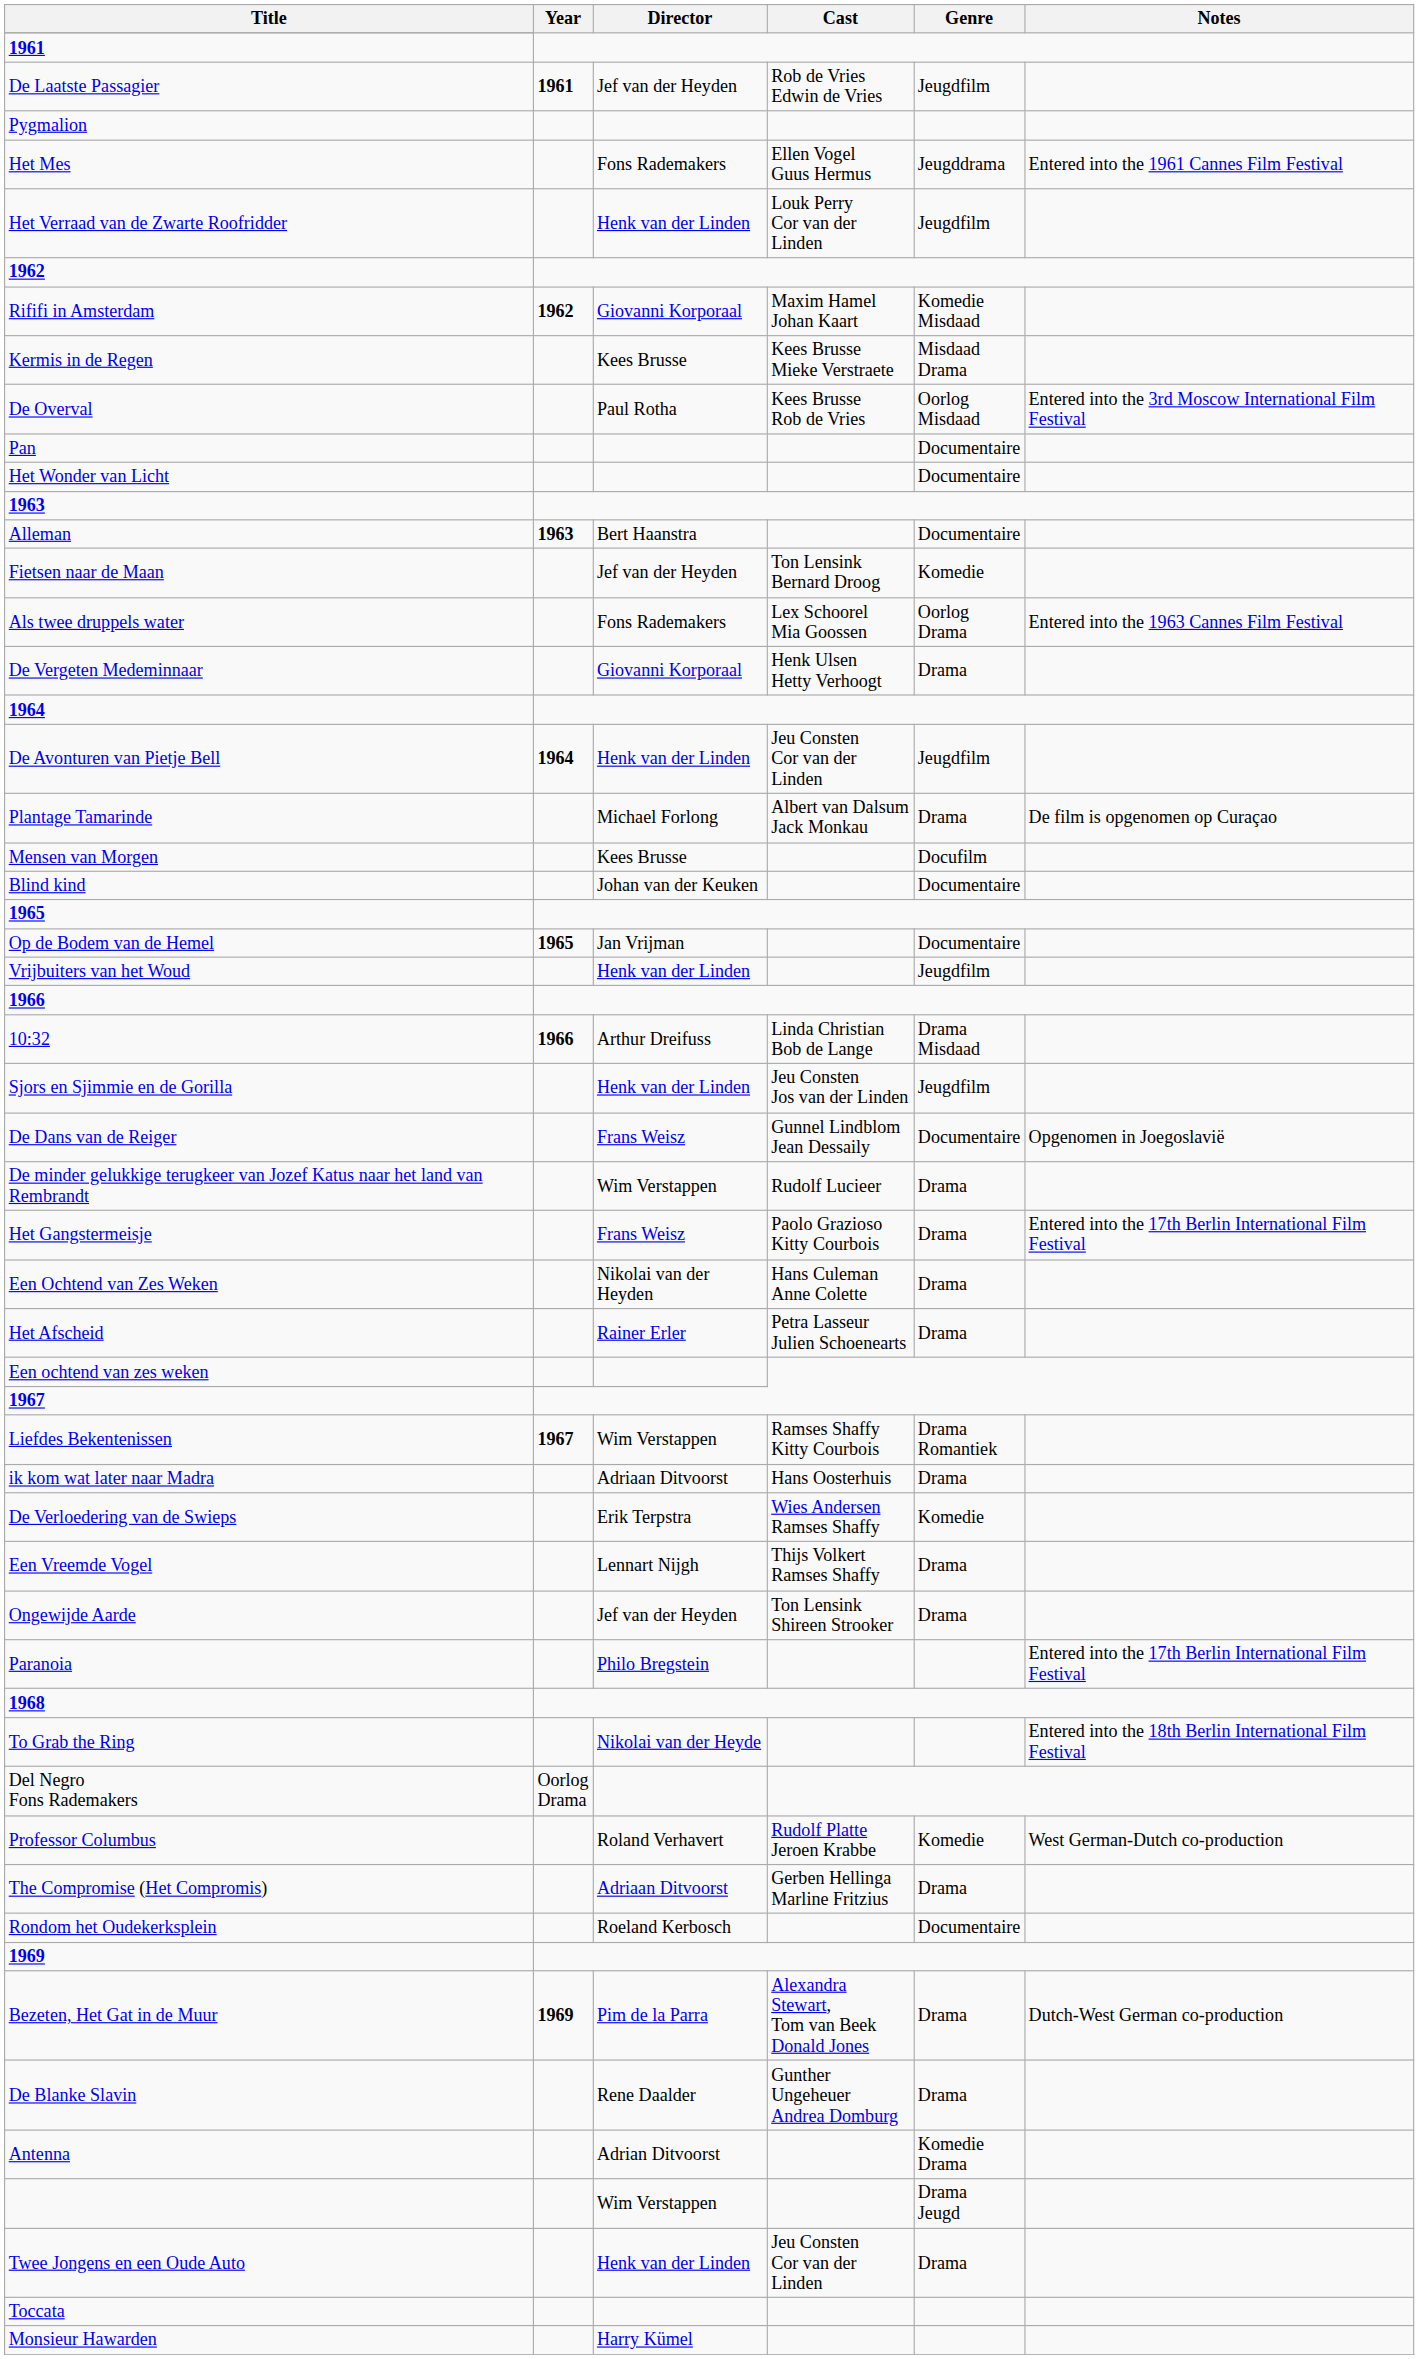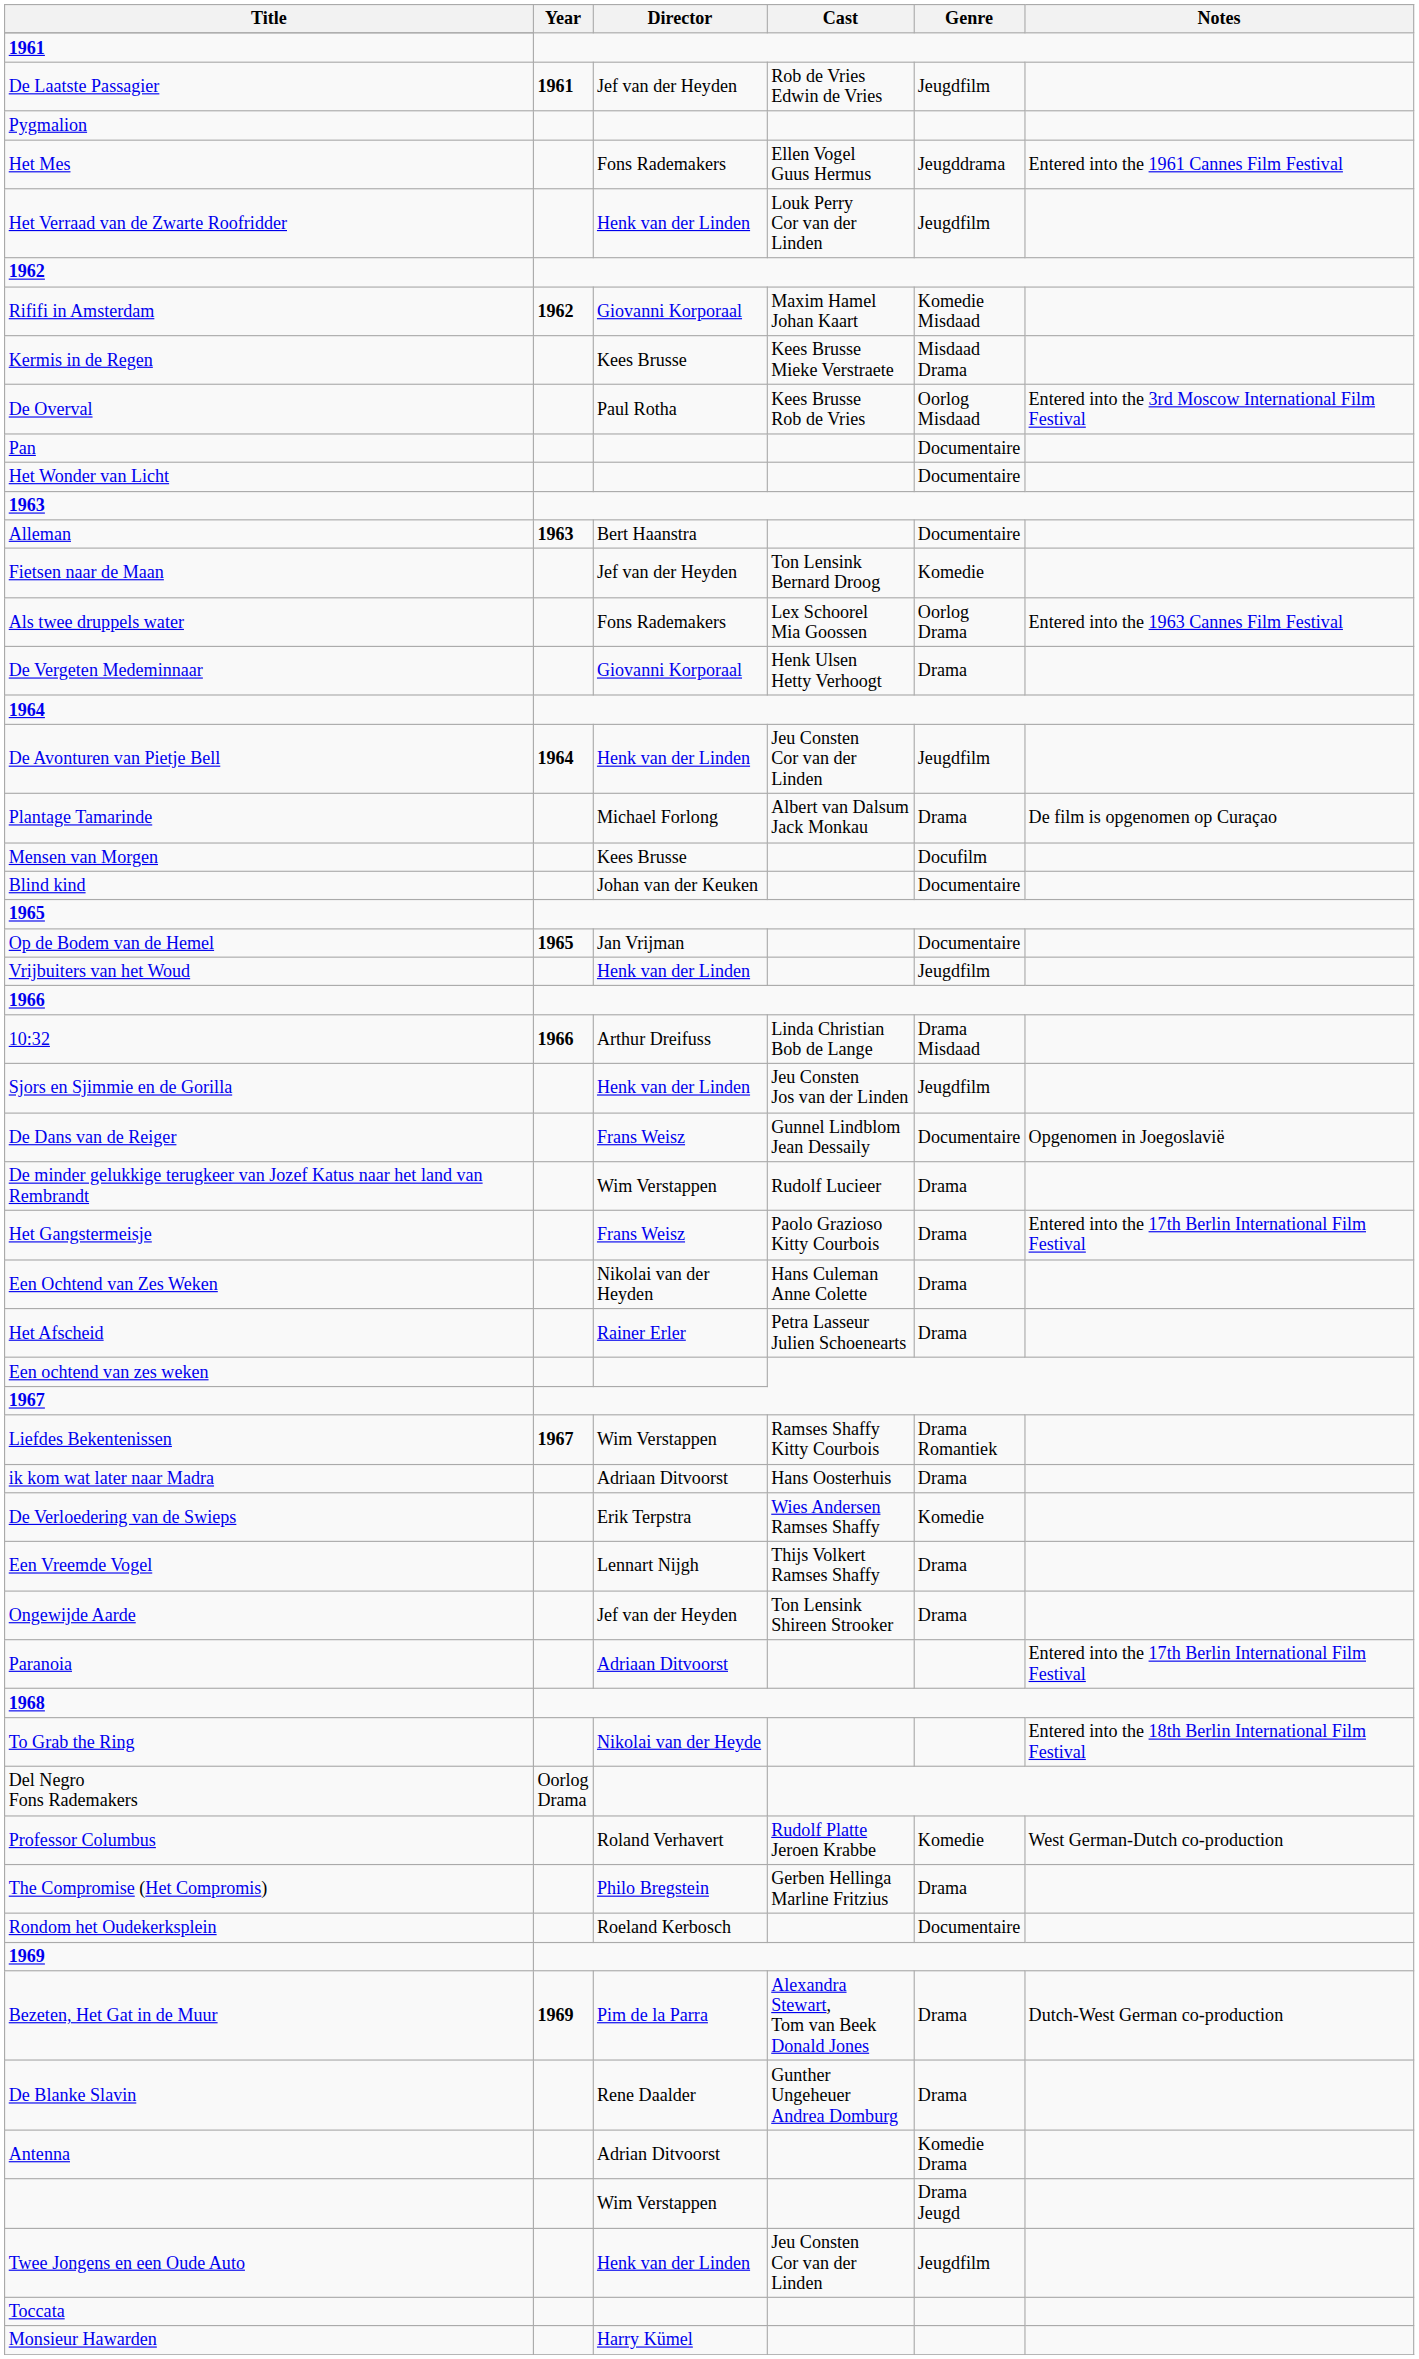Paranoia | Director: Philo Bregstein -> Adriaan Ditvoorst
The Compromise (Het Compromis) | Director: Adriaan Ditvoorst -> Philo Bregstein
Twee Jongens en een Oude Auto | Genre: Drama -> Jeugdfilm
